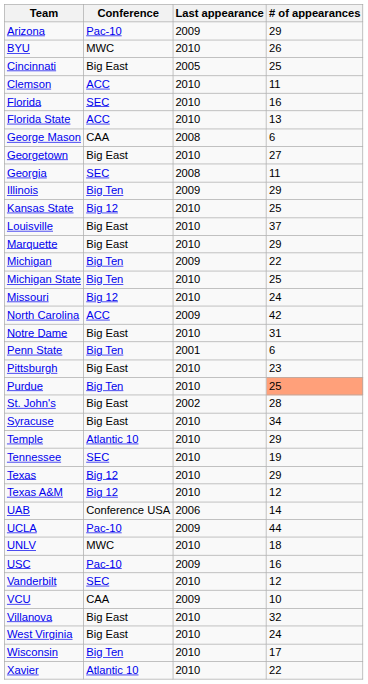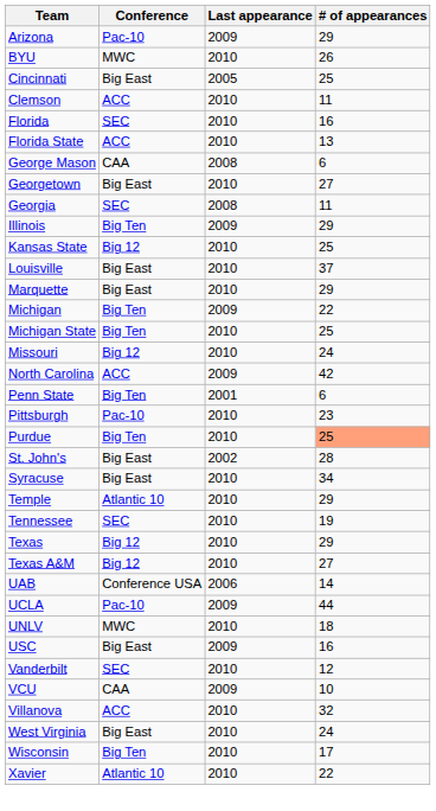- row: Notre Dame | Big East | 2010 | 31
Pittsburgh | Conference: Big East -> Pac-10
Texas A&M | # of appearances: 12 -> 27
USC | Conference: Pac-10 -> Big East
Villanova | Conference: Big East -> ACC
